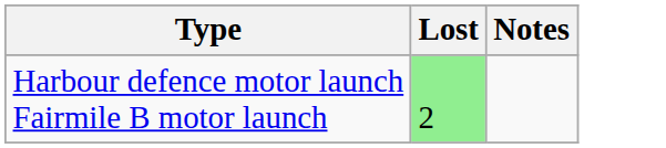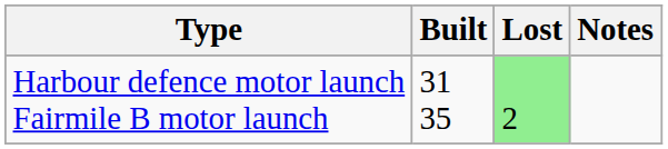+ column: Built | 31 35
